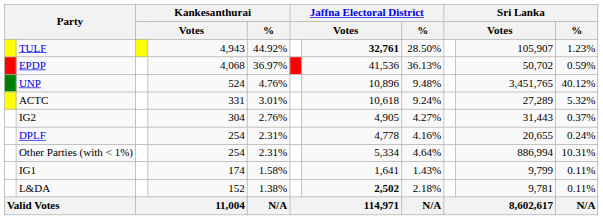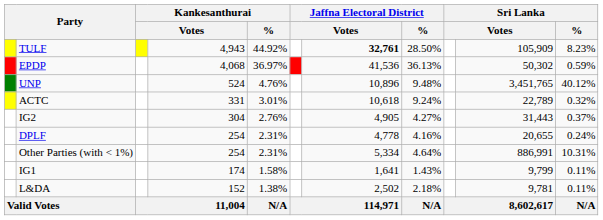TULF | column 10: 105,907 -> 105,909
TULF | Sri Lanka / %: 1.23% -> 8.23%
EPDP | column 10: 50,702 -> 50,302
ACTC | column 10: 27,289 -> 22,789
ACTC | Sri Lanka / %: 5.32% -> 0.32%
Other Parties (with < 1%) | column 10: 886,994 -> 886,991
L&DA | column 7: bold -> normal
